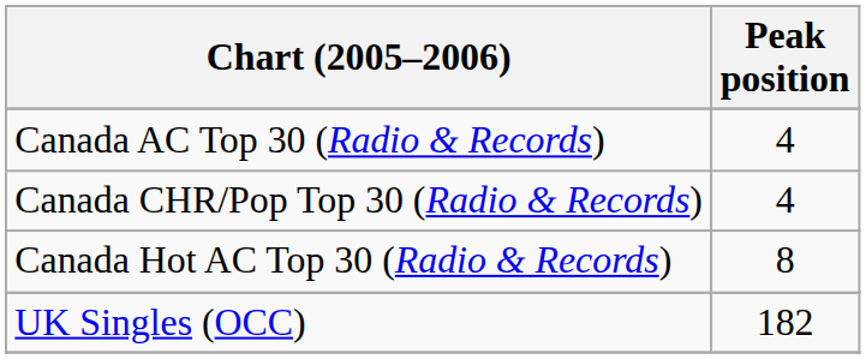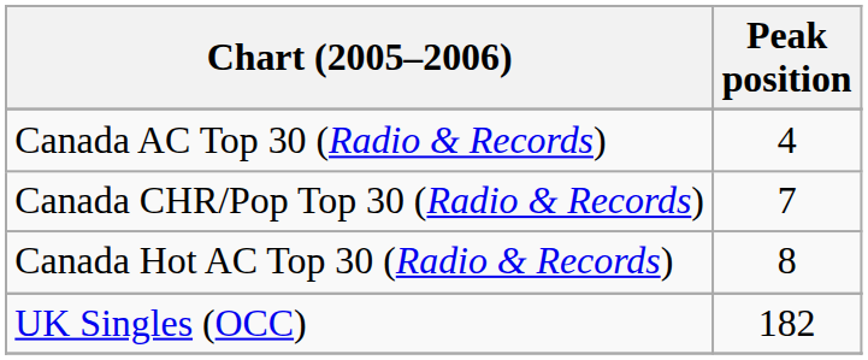Canada CHR/Pop Top 30 (Radio & Records) | Peak position: 4 -> 7
